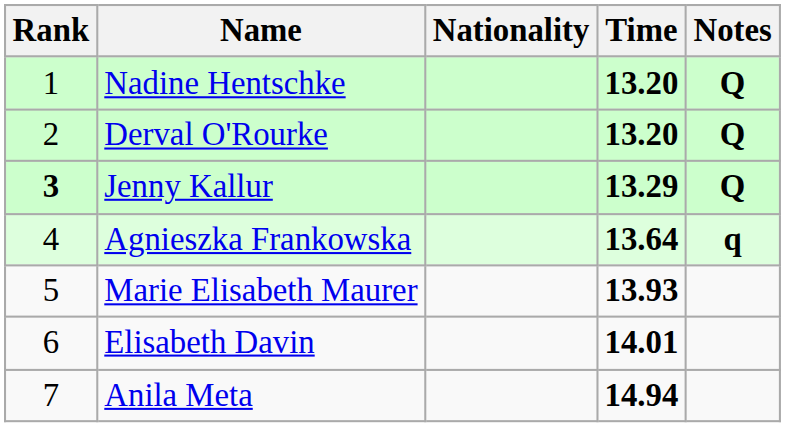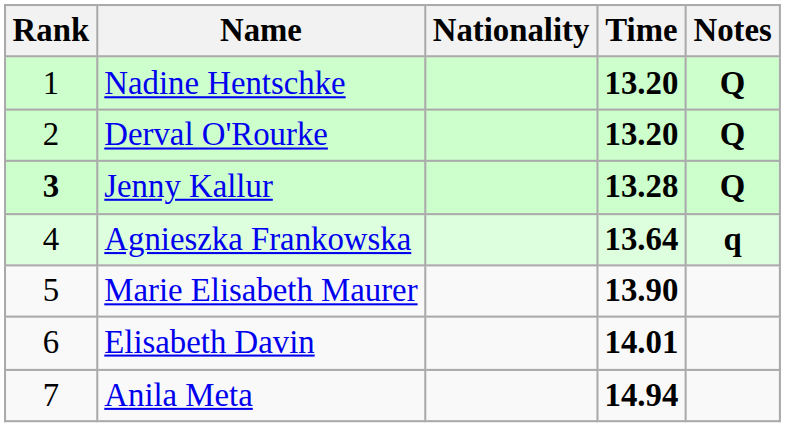Jenny Kallur | Time: 13.29 -> 13.28
Marie Elisabeth Maurer | Time: 13.93 -> 13.90
